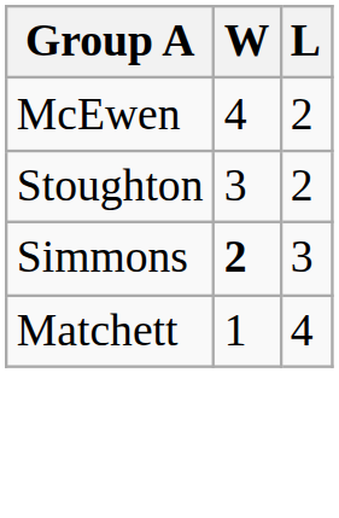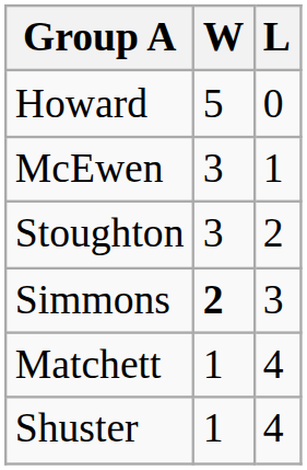+ row: Howard | 5 | 0
McEwen | W: 4 -> 3
McEwen | L: 2 -> 1
+ row: Shuster | 1 | 4
